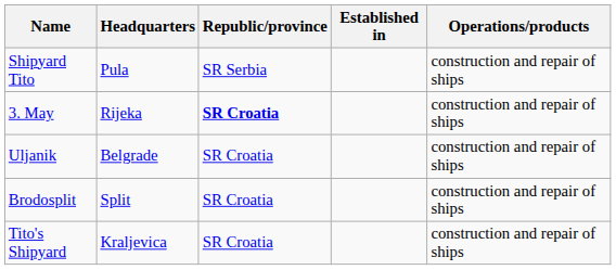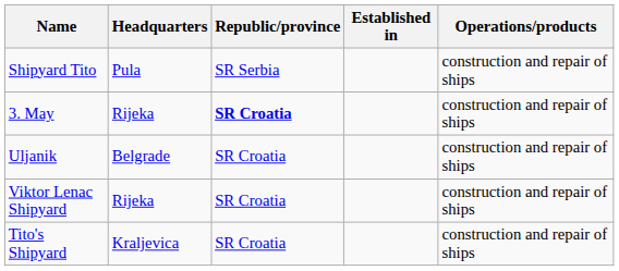+ row: Viktor Lenac Shipyard | Rijeka | SR Croatia | construction and repair of ships
- row: Brodosplit | Split | SR Croatia | construction and repair of ships
